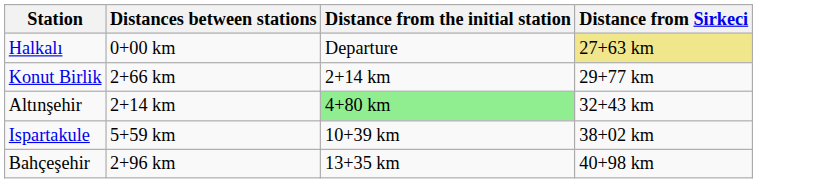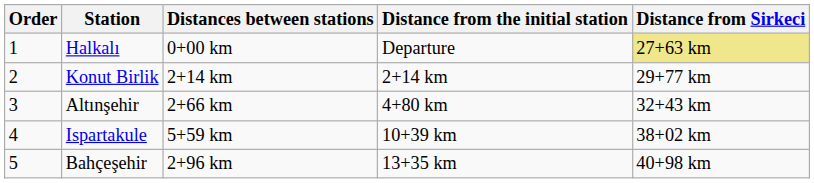+ column: Order | 1 | 2 | 3 | 4 | 5
Konut Birlik | Distances between stations: 2+66 km -> 2+14 km
Altınşehir | Distances between stations: 2+14 km -> 2+66 km
Altınşehir | Distance from the initial station: lightgreen background -> no background
